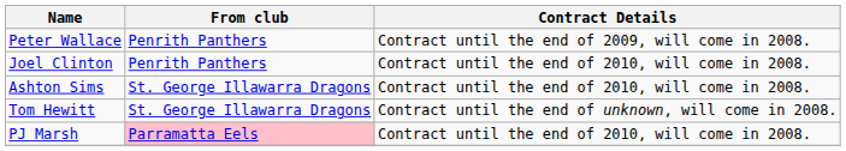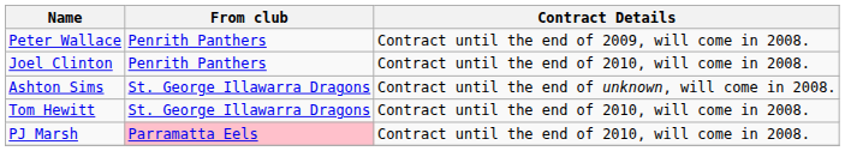Ashton Sims | Contract Details: Contract until the end of 2010, will come in 2008. -> Contract until the end of unknown, will come in 2008.
Tom Hewitt | Contract Details: Contract until the end of unknown, will come in 2008. -> Contract until the end of 2010, will come in 2008.
